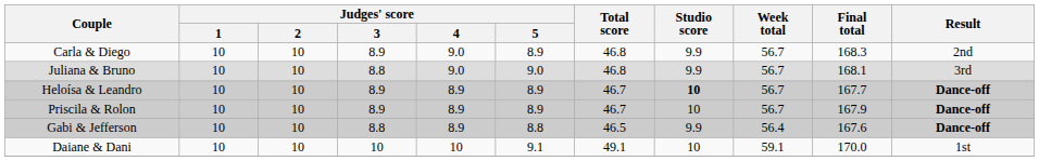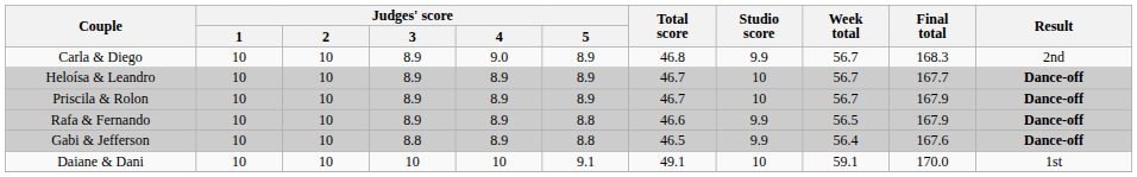- row: Juliana & Bruno | 10 | 10 | 8.8 | 9.0 | 9.0 | 46.8 | 9.9 | 56.7 | 168.1 | 3rd
Heloísa & Leandro | Studio score: bold -> normal
+ row: Rafa & Fernando | 10 | 10 | 8.9 | 8.9 | 8.8 | 46.6 | 9.9 | 56.5 | 167.9 | Dance-off
